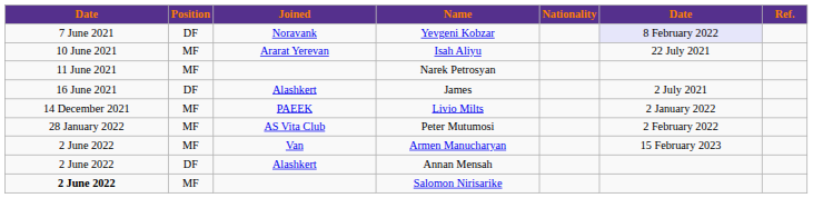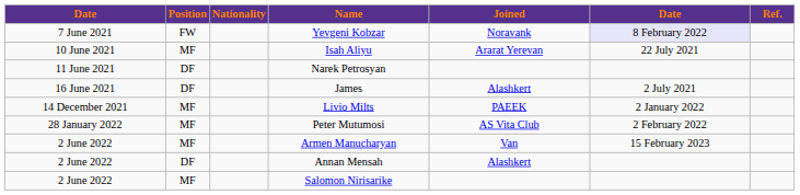columns swapped: Nationality <-> Joined
Yevgeni Kobzar | Position: DF -> FW
Narek Petrosyan | Position: MF -> DF
Salomon Nirisarike | column 1: bold -> normal
